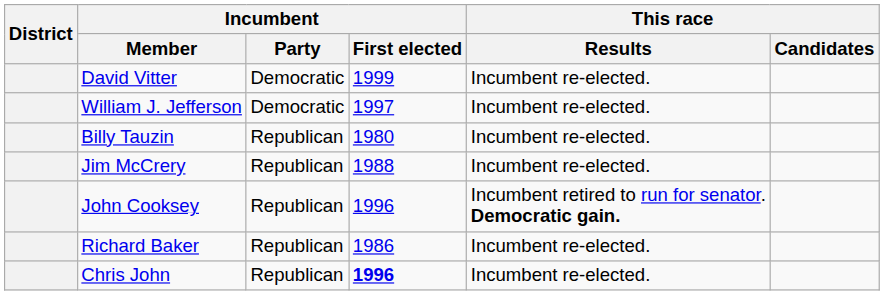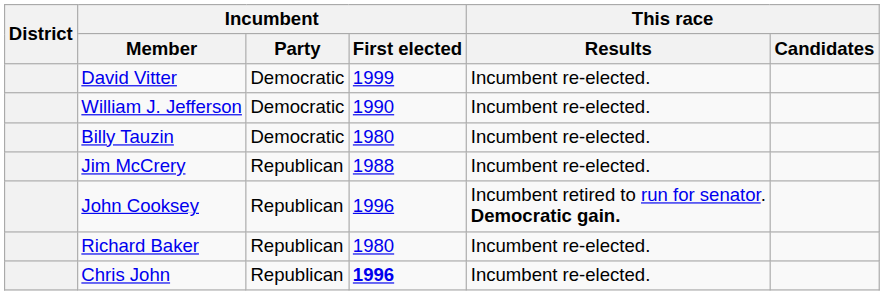William J. Jefferson | Incumbent / First elected: 1997 -> 1990
Billy Tauzin | Incumbent / Party: Republican -> Democratic
Richard Baker | Incumbent / First elected: 1986 -> 1980
